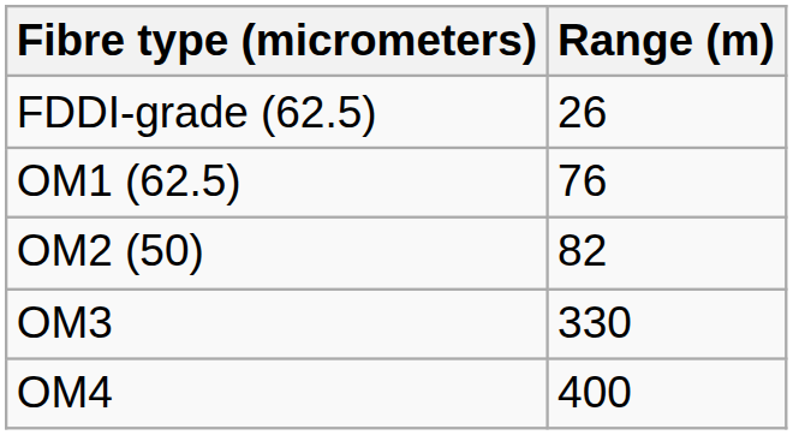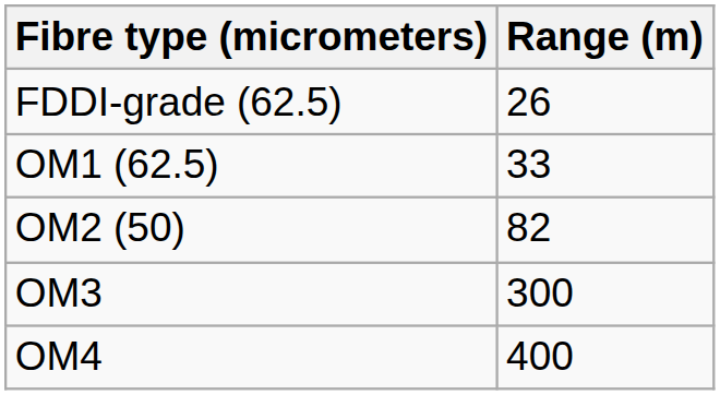OM1 (62.5) | Range (m): 76 -> 33
OM3 | Range (m): 330 -> 300
